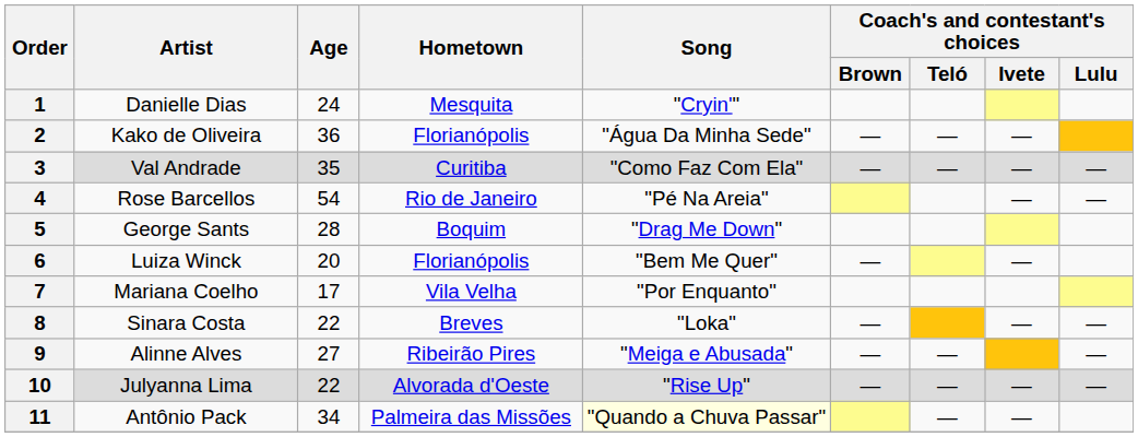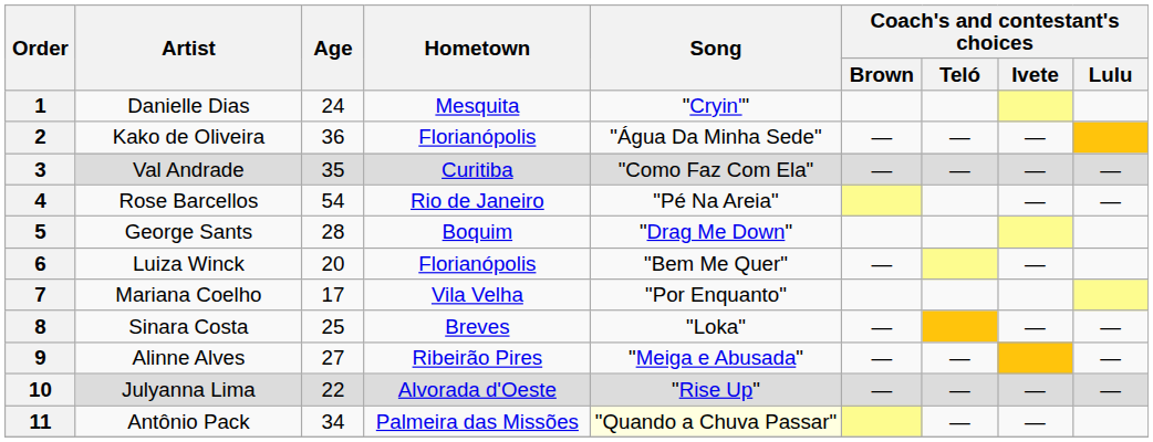8 | Age: 22 -> 25
